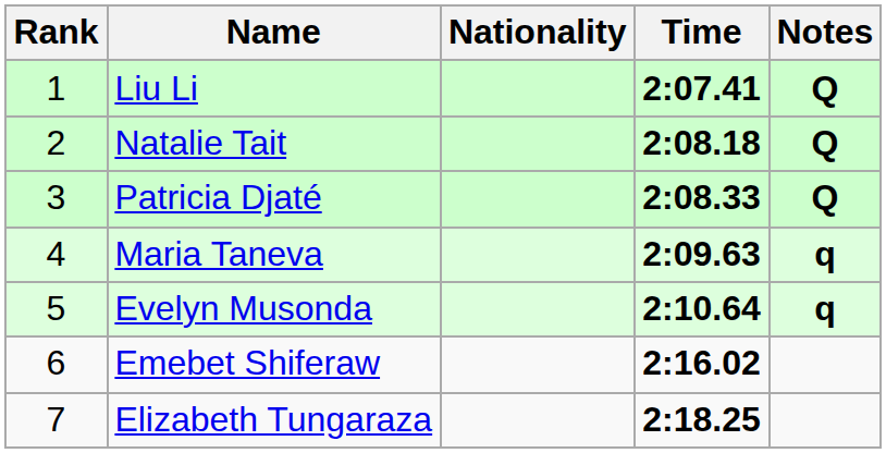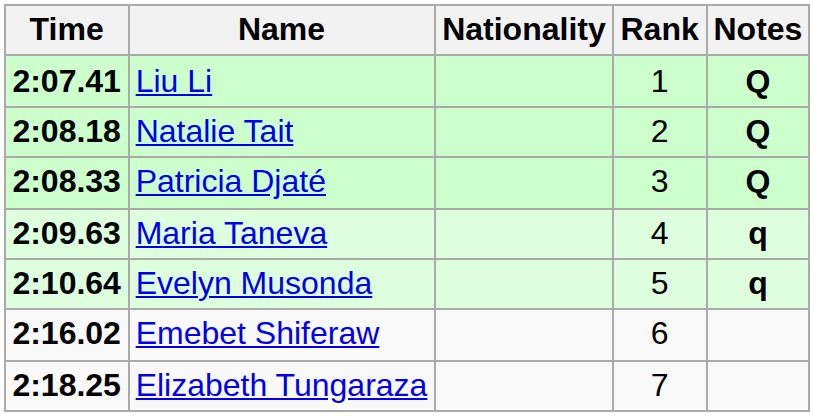columns swapped: Rank <-> Time
